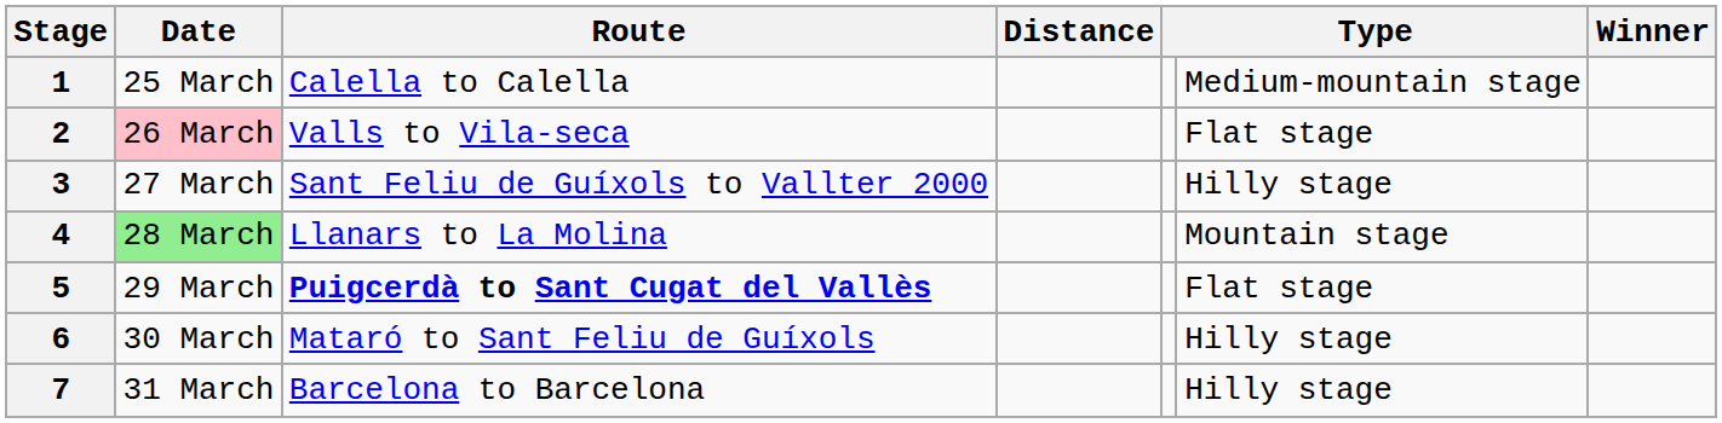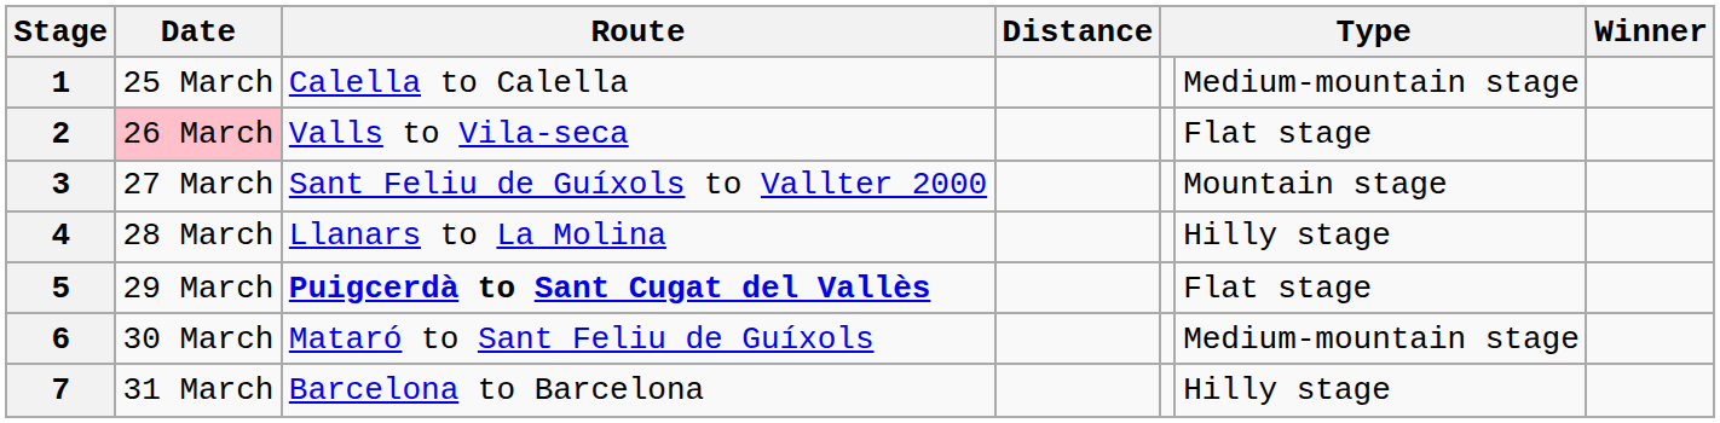3 | column 6: Hilly stage -> Mountain stage
4 | Date: lightgreen background -> no background
4 | column 6: Mountain stage -> Hilly stage
6 | column 6: Hilly stage -> Medium-mountain stage
